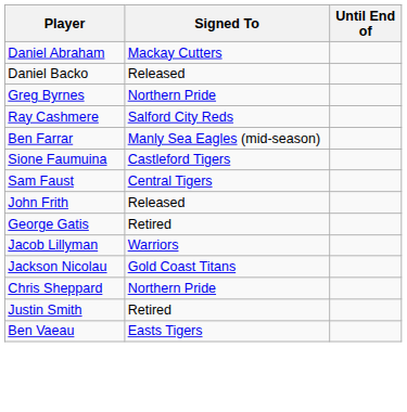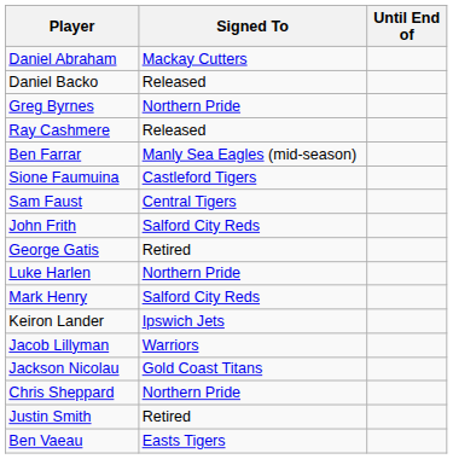Ray Cashmere | Signed To: Salford City Reds -> Released
John Frith | Signed To: Released -> Salford City Reds
+ row: Luke Harlen | Northern Pride
+ row: Mark Henry | Salford City Reds
+ row: Keiron Lander | Ipswich Jets
